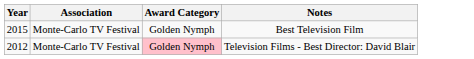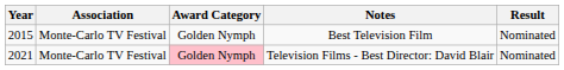+ column: Result | Nominated | Nominated
Television Films - Best Director: David Blair | Year: 2012 -> 2021
